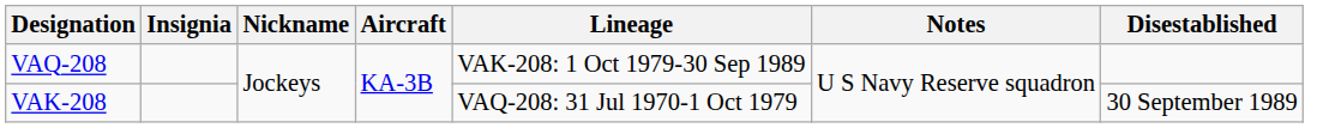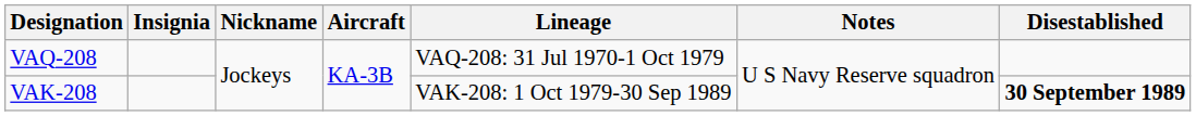VAQ-208 | Lineage: VAK-208: 1 Oct 1979-30 Sep 1989 -> VAQ-208: 31 Jul 1970-1 Oct 1979
VAK-208 | Lineage: VAQ-208: 31 Jul 1970-1 Oct 1979 -> VAK-208: 1 Oct 1979-30 Sep 1989
VAK-208 | Disestablished: normal -> bold
